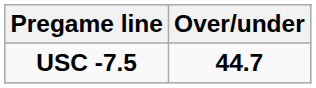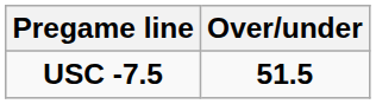USC -7.5 | Over/under: 44.7 -> 51.5
